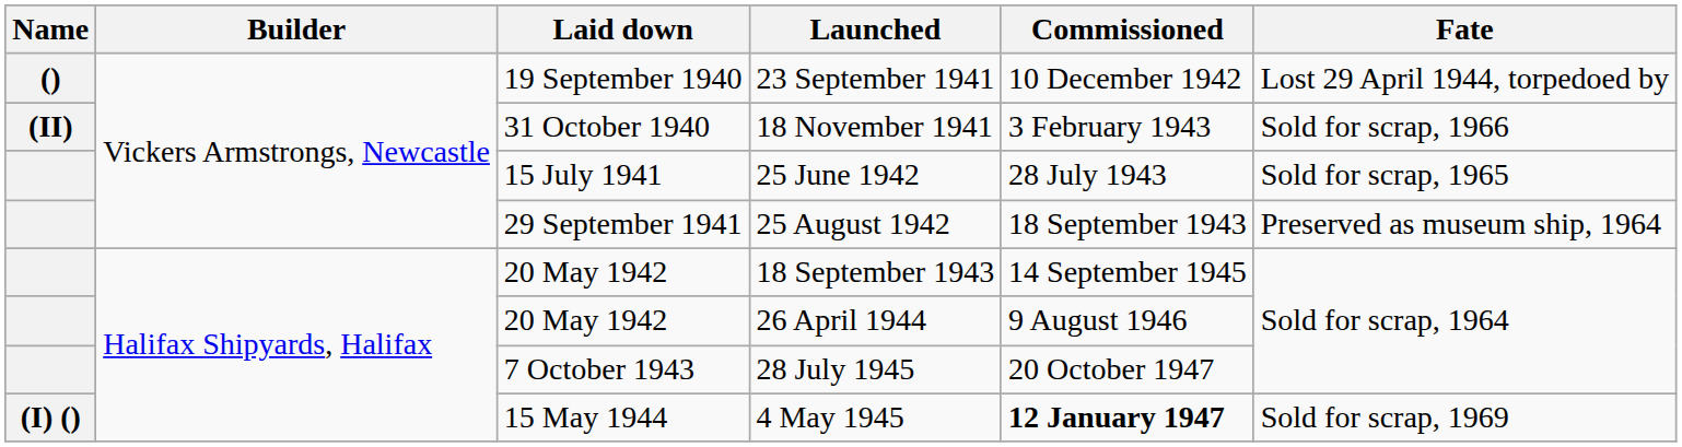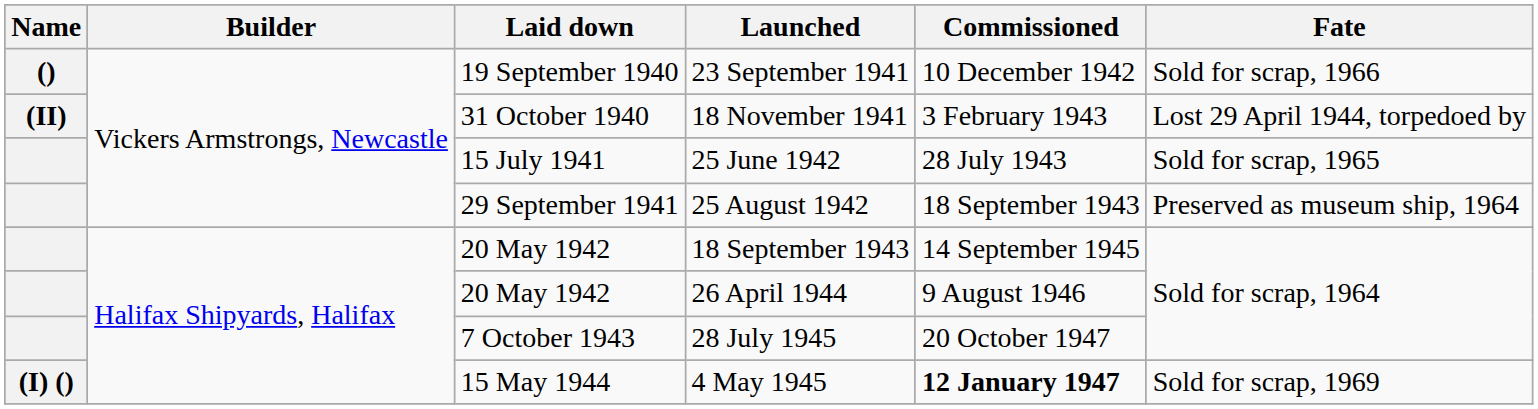23 September 1941 | Fate: Lost 29 April 1944, torpedoed by -> Sold for scrap, 1966
18 November 1941 | Fate: Sold for scrap, 1966 -> Lost 29 April 1944, torpedoed by
